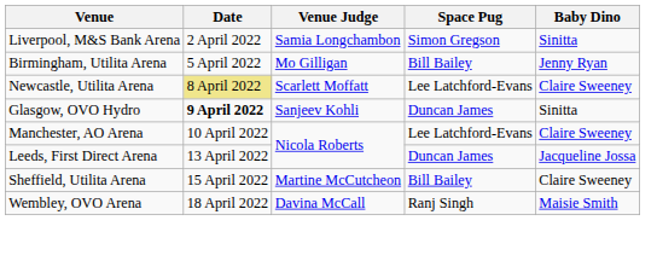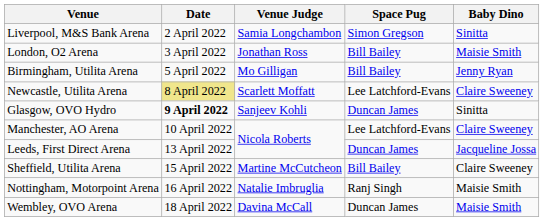+ row: London, O2 Arena | 3 April 2022 | Jonathan Ross | Bill Bailey | Maisie Smith
+ row: Nottingham, Motorpoint Arena | 16 April 2022 | Natalie Imbruglia | Ranj Singh | Maisie Smith
Wembley, OVO Arena | Space Pug: Ranj Singh -> Duncan James
